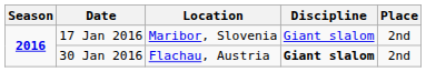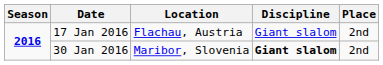17 Jan 2016 | Location: Maribor, Slovenia -> Flachau, Austria
30 Jan 2016 | Location: Flachau, Austria -> Maribor, Slovenia
